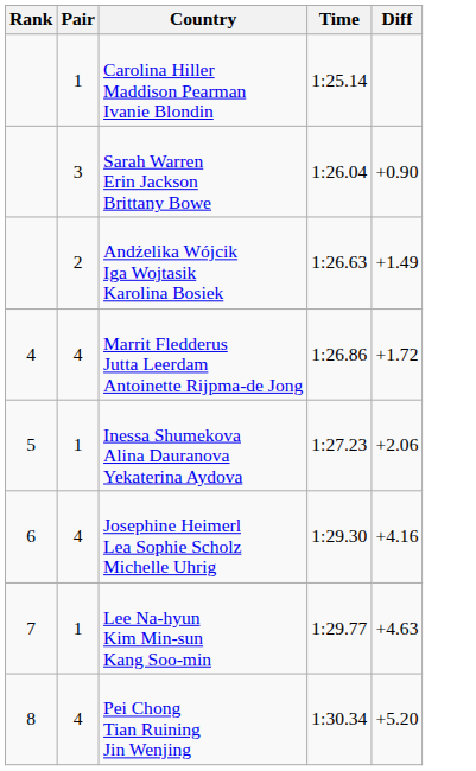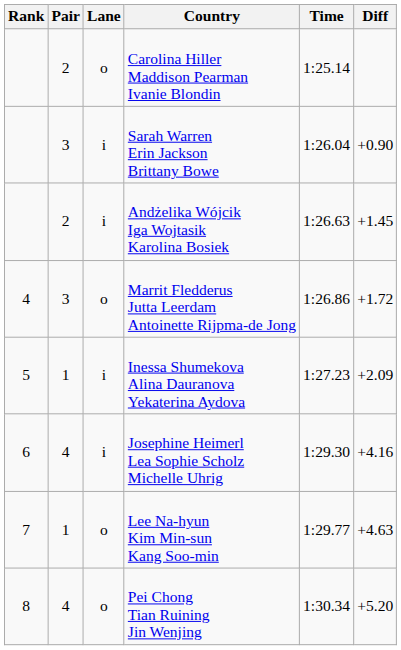+ column: Lane | o | i | i | o | i | i | o | o
Carolina Hiller Maddison Pearman Ivanie Blondin | Pair: 1 -> 2
Andżelika Wójcik Iga Wojtasik Karolina Bosiek | Diff: +1.49 -> +1.45
Marrit Fledderus Jutta Leerdam Antoinette Rijpma-de Jong | Pair: 4 -> 3
Inessa Shumekova Alina Dauranova Yekaterina Aydova | Diff: +2.06 -> +2.09
